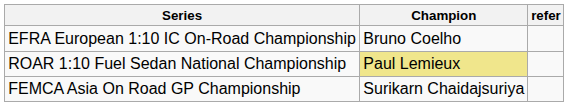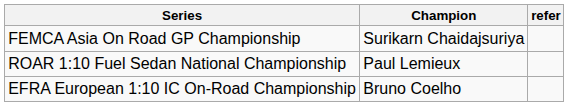rows swapped: EFRA European 1:10 IC On-Road Championship <-> FEMCA Asia On Road GP Championship
ROAR 1:10 Fuel Sedan National Championship | Champion: khaki background -> no background
